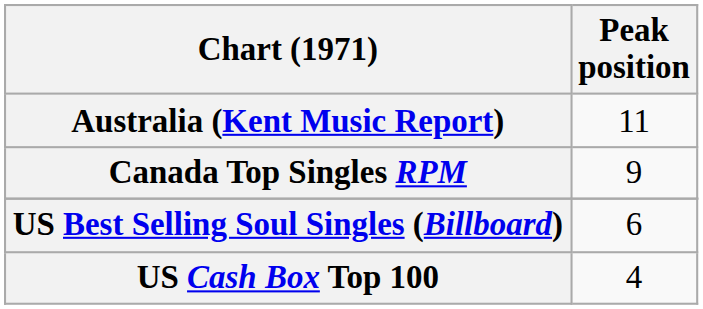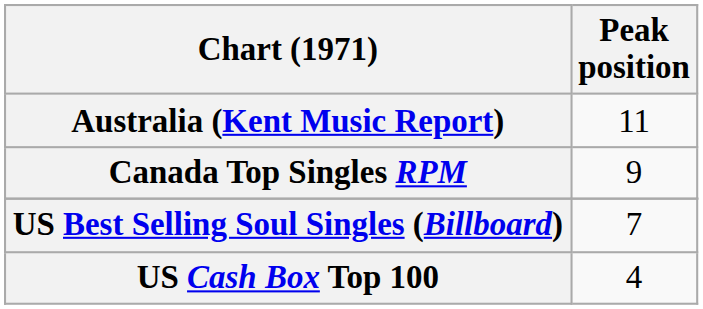US Best Selling Soul Singles (Billboard) | Peak position: 6 -> 7
